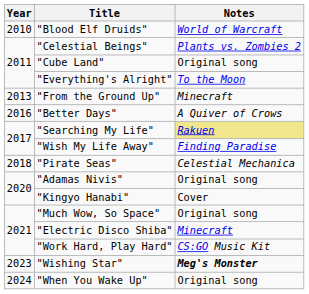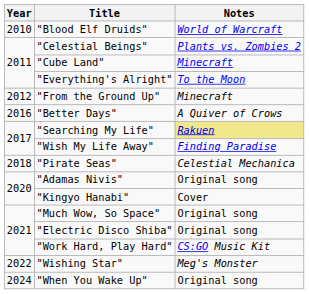"Cube Land" | Notes: Original song -> Minecraft
"From the Ground Up" | Year: 2013 -> 2012
"Electric Disco Shiba" | Notes: Minecraft -> Original song
"Wishing Star" | Year: 2023 -> 2022
"Wishing Star" | Notes: bold -> normal
